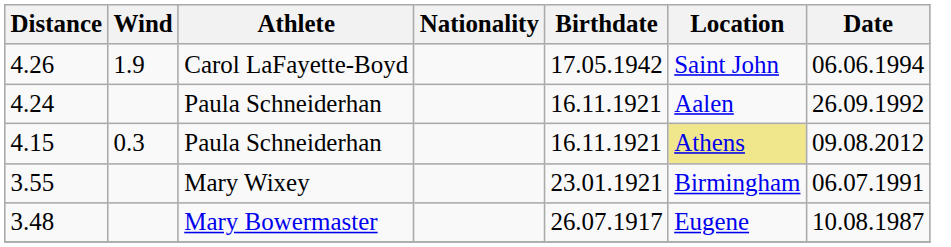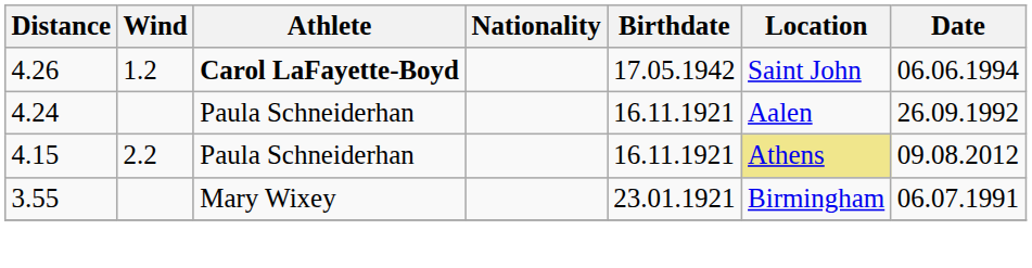4.26 | Wind: 1.9 -> 1.2
4.26 | Athlete: normal -> bold
4.15 | Wind: 0.3 -> 2.2
- row: 3.48 | Mary Bowermaster | 26.07.1917 | Eugene | 10.08.1987
